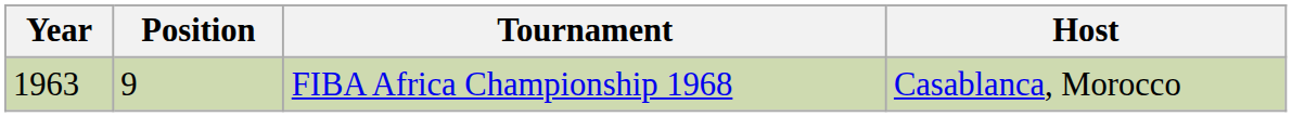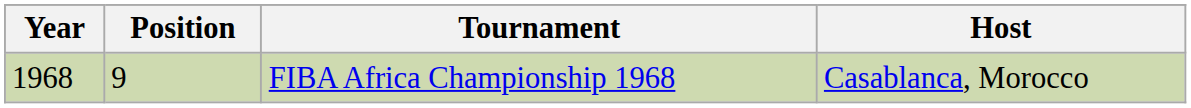FIBA Africa Championship 1968 | Year: 1963 -> 1968
